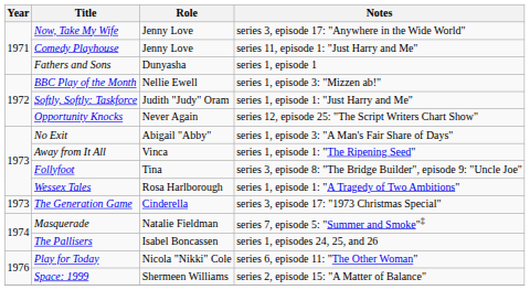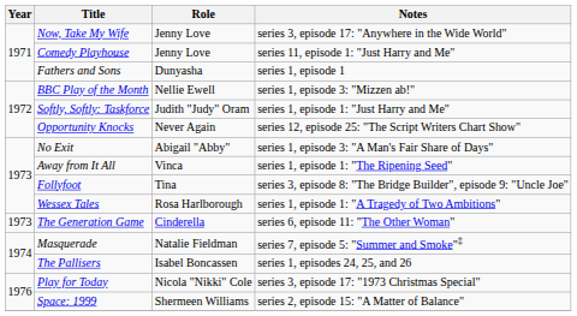The Generation Game | Notes: series 3, episode 17: "1973 Christmas Special" -> series 6, episode 11: "The Other Woman"
Play for Today | Notes: series 6, episode 11: "The Other Woman" -> series 3, episode 17: "1973 Christmas Special"
